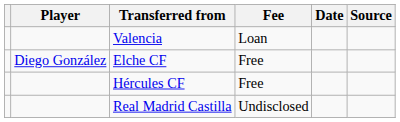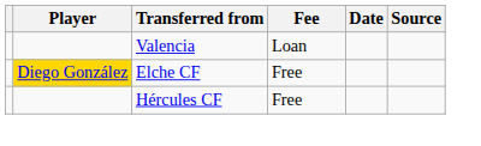Elche CF | Player: no background -> gold background
- row: Real Madrid Castilla | Undisclosed
